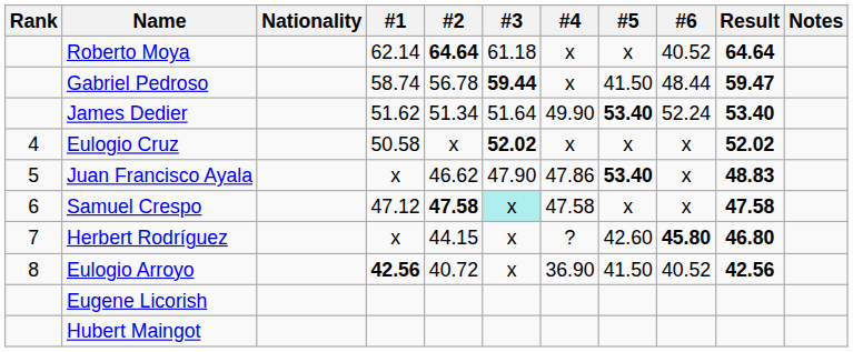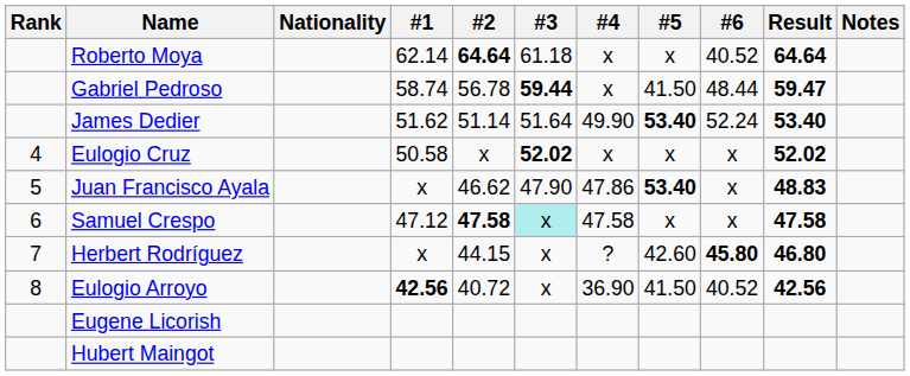James Dedier | #2: 51.34 -> 51.14
